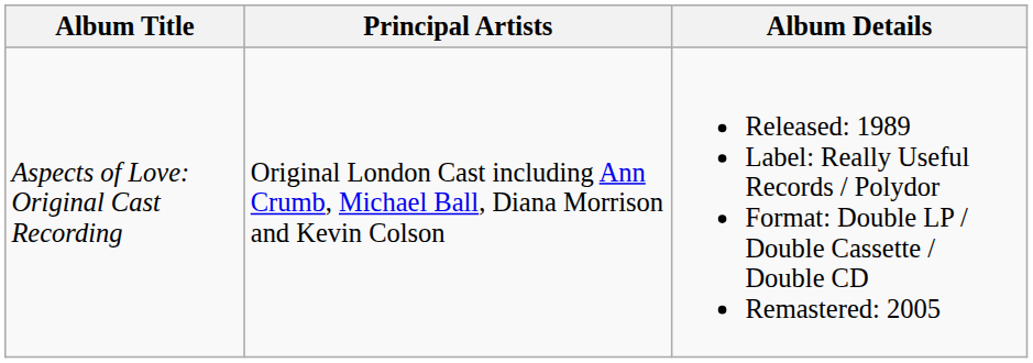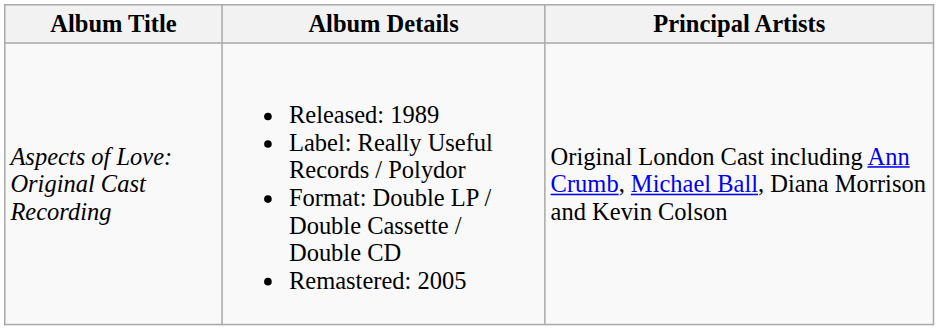columns swapped: Principal Artists <-> Album Details
